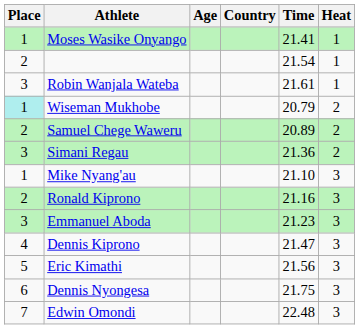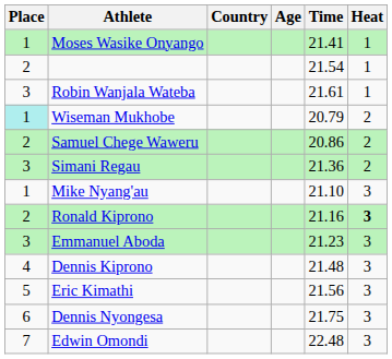columns swapped: Age <-> Country
Samuel Chege Waweru | Time: 20.89 -> 20.86
Ronald Kiprono | Heat: normal -> bold
Dennis Kiprono | Time: 21.47 -> 21.48
